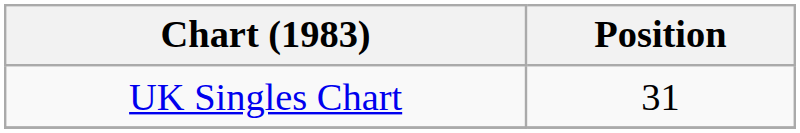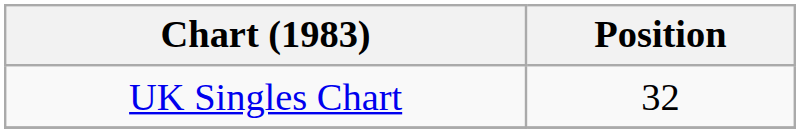UK Singles Chart | Position: 31 -> 32
